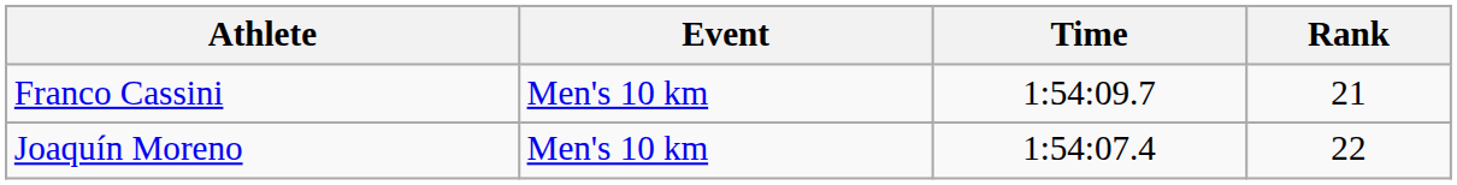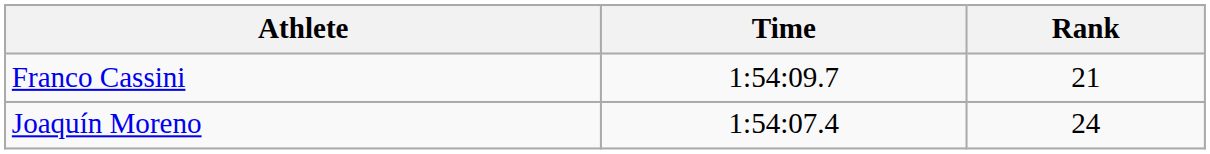- column: Event | Men's 10 km | Men's 10 km
Joaquín Moreno | Rank: 22 -> 24
